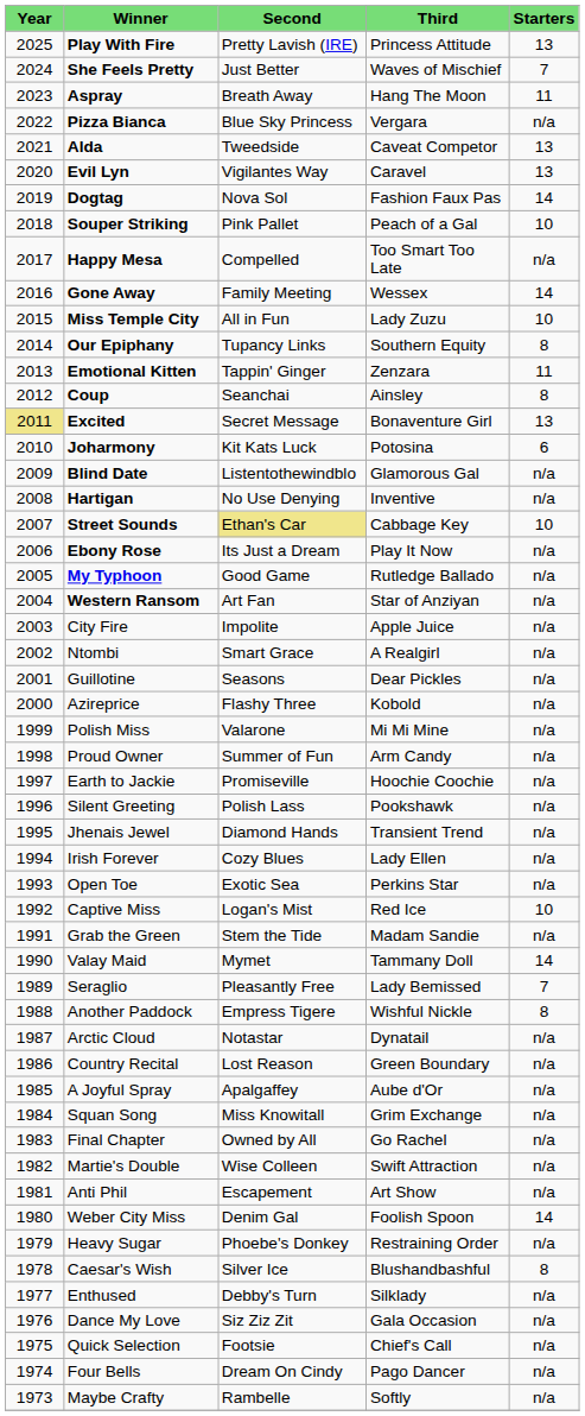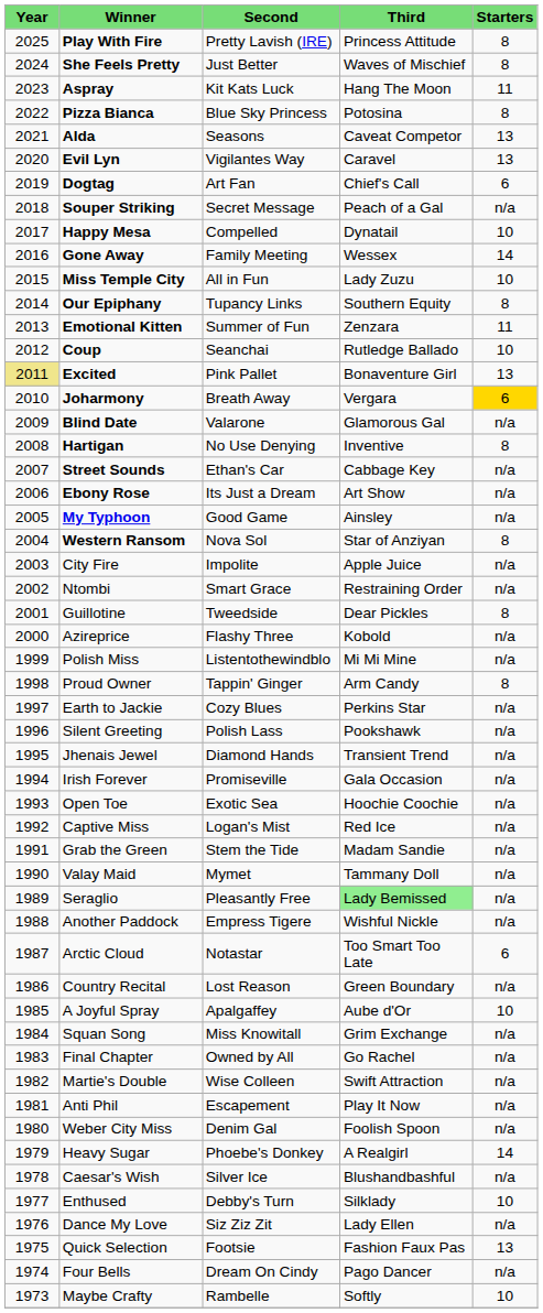Play With Fire | column 5: 13 -> 8
She Feels Pretty | column 5: 7 -> 8
Aspray | column 3: Breath Away -> Kit Kats Luck
Pizza Bianca | column 4: Vergara -> Potosina
Pizza Bianca | column 5: n/a -> 8
Alda | column 3: Tweedside -> Seasons
Dogtag | column 3: Nova Sol -> Art Fan
Dogtag | column 4: Fashion Faux Pas -> Chief's Call
Dogtag | column 5: 14 -> 6
Souper Striking | column 3: Pink Pallet -> Secret Message
Souper Striking | column 5: 10 -> n/a
Happy Mesa | column 4: Too Smart Too Late -> Dynatail
Happy Mesa | column 5: n/a -> 10
Emotional Kitten | column 3: Tappin' Ginger -> Summer of Fun
Coup | column 4: Ainsley -> Rutledge Ballado
Coup | column 5: 8 -> 10
Excited | column 3: Secret Message -> Pink Pallet
Joharmony | column 3: Kit Kats Luck -> Breath Away
Joharmony | column 4: Potosina -> Vergara
Joharmony | column 5: no background -> gold background
Blind Date | column 3: Listentothewindblo -> Valarone
Hartigan | column 5: n/a -> 8
Street Sounds | column 3: khaki background -> no background
Street Sounds | column 5: 10 -> n/a
Ebony Rose | column 4: Play It Now -> Art Show
My Typhoon | column 4: Rutledge Ballado -> Ainsley
Western Ransom | column 3: Art Fan -> Nova Sol
Western Ransom | column 5: n/a -> 8
Ntombi | column 4: A Realgirl -> Restraining Order
Guillotine | column 3: Seasons -> Tweedside
Guillotine | column 5: n/a -> 8
Polish Miss | column 3: Valarone -> Listentothewindblo
Proud Owner | column 3: Summer of Fun -> Tappin' Ginger
Proud Owner | column 5: n/a -> 8
Earth to Jackie | column 3: Promiseville -> Cozy Blues
Earth to Jackie | column 4: Hoochie Coochie -> Perkins Star
Irish Forever | column 3: Cozy Blues -> Promiseville
Irish Forever | column 4: Lady Ellen -> Gala Occasion
Open Toe | column 4: Perkins Star -> Hoochie Coochie
Captive Miss | column 5: 10 -> n/a
Valay Maid | column 5: 14 -> n/a
Seraglio | column 4: no background -> lightgreen background
Seraglio | column 5: 7 -> n/a
Another Paddock | column 5: 8 -> n/a
Arctic Cloud | column 4: Dynatail -> Too Smart Too Late
Arctic Cloud | column 5: n/a -> 6
A Joyful Spray | column 5: n/a -> 10
Anti Phil | column 4: Art Show -> Play It Now
Weber City Miss | column 5: 14 -> n/a
Heavy Sugar | column 4: Restraining Order -> A Realgirl
Heavy Sugar | column 5: n/a -> 14
Caesar's Wish | column 5: 8 -> n/a
Enthused | column 5: n/a -> 10
Dance My Love | column 4: Gala Occasion -> Lady Ellen
Quick Selection | column 4: Chief's Call -> Fashion Faux Pas
Quick Selection | column 5: n/a -> 13
Maybe Crafty | column 5: n/a -> 10
